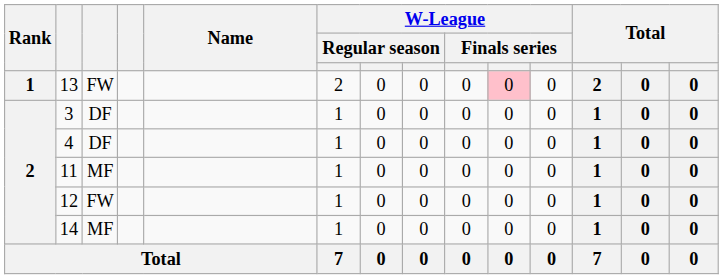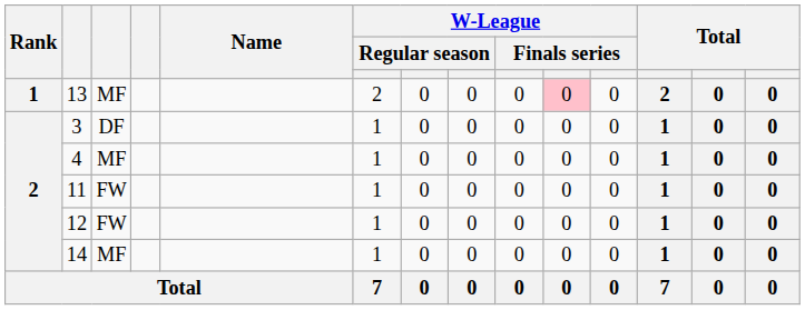13 | column 3: FW -> MF
4 | column 3: DF -> MF
11 | column 3: MF -> FW
